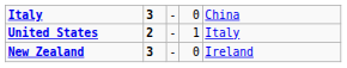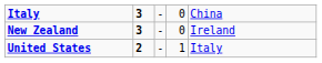rows swapped: New Zealand <-> United States
